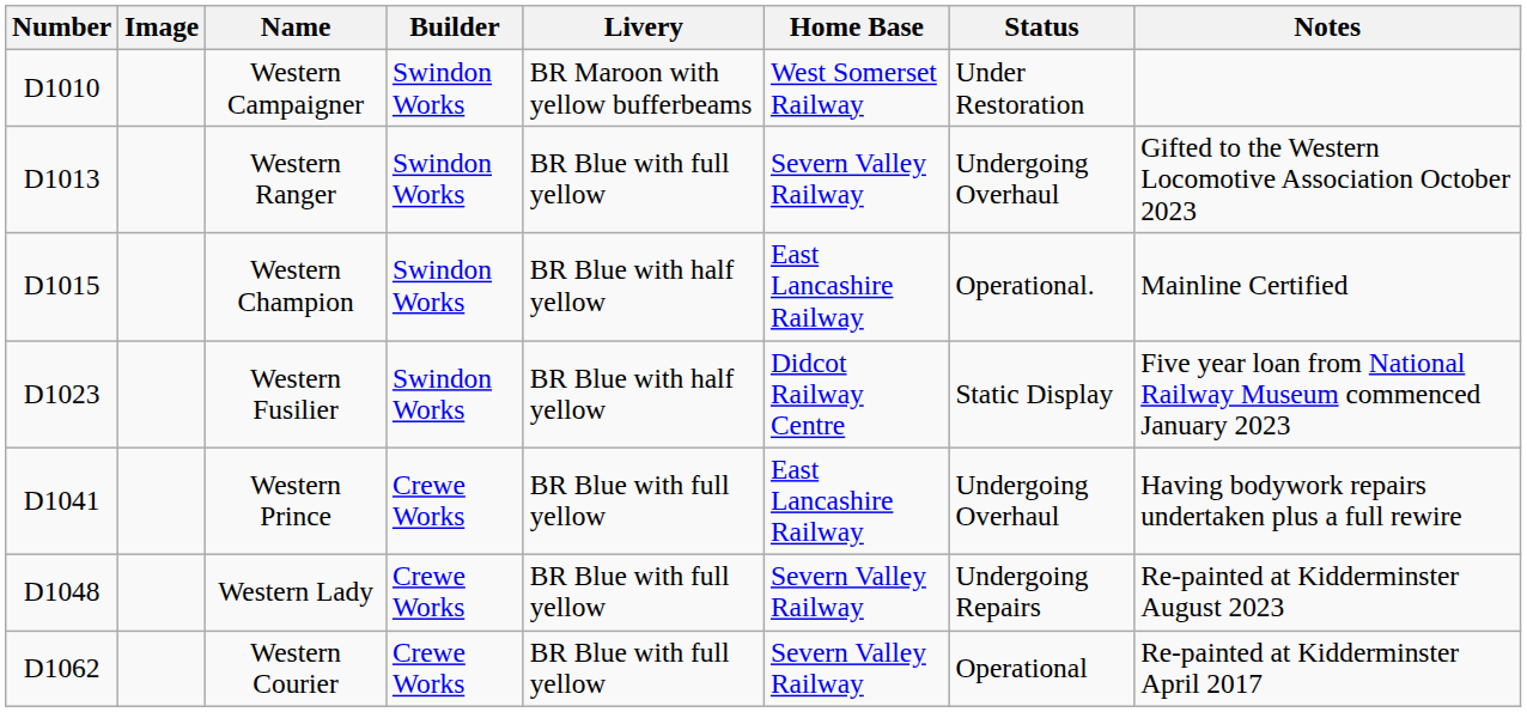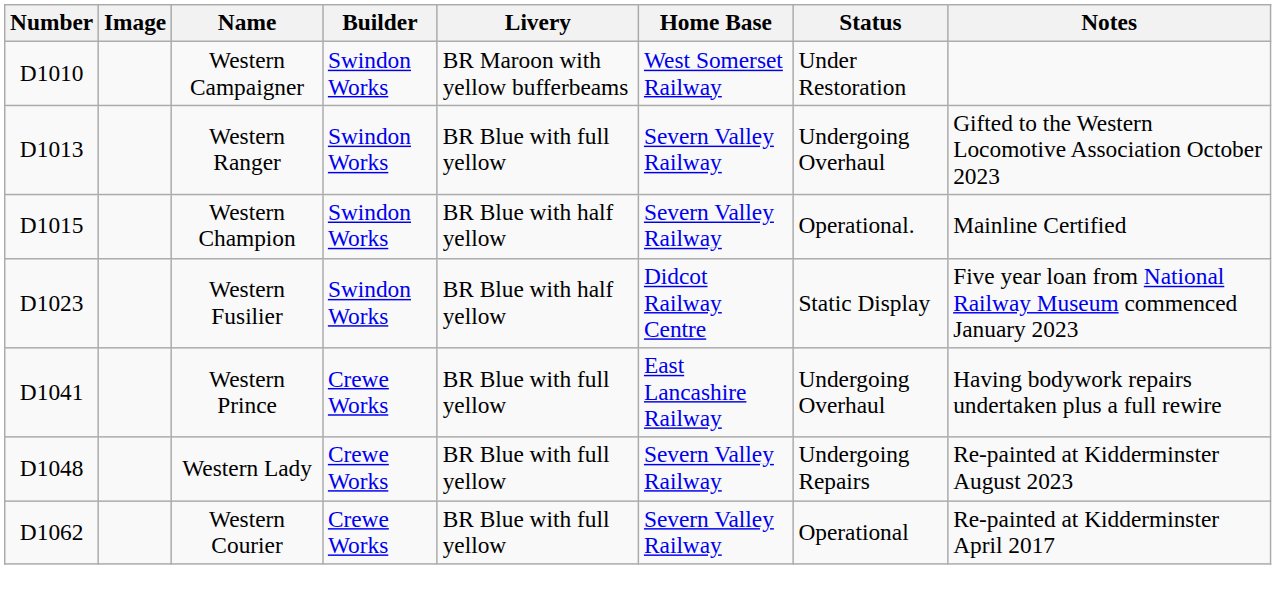Western Champion | Home Base: East Lancashire Railway -> Severn Valley Railway
